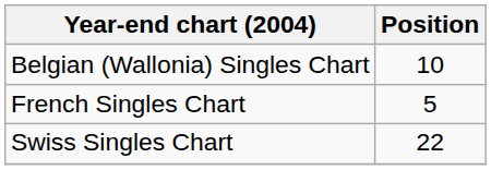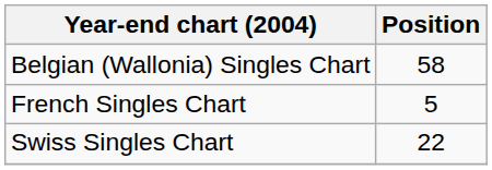Belgian (Wallonia) Singles Chart | Position: 10 -> 58
